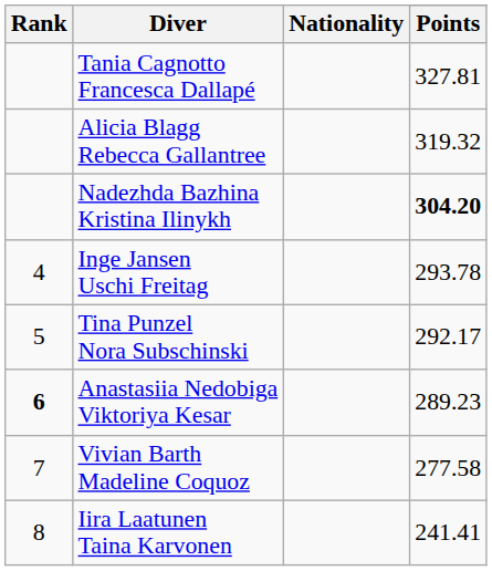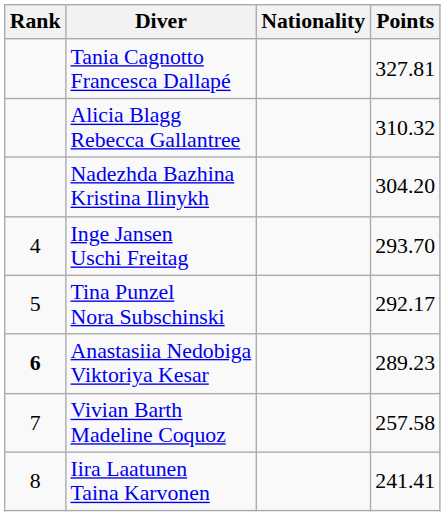Alicia Blagg Rebecca Gallantree | Points: 319.32 -> 310.32
Nadezhda Bazhina Kristina Ilinykh | Points: bold -> normal
Inge Jansen Uschi Freitag | Points: 293.78 -> 293.70
Vivian Barth Madeline Coquoz | Points: 277.58 -> 257.58
